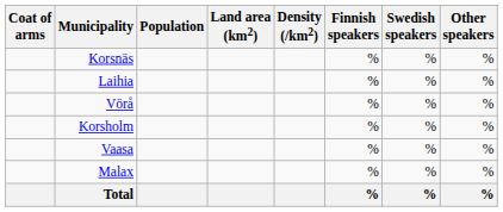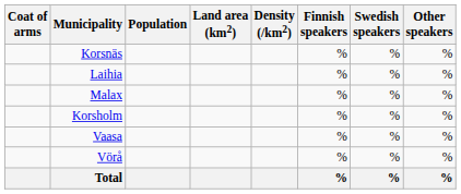rows swapped: Malax <-> Vörå
